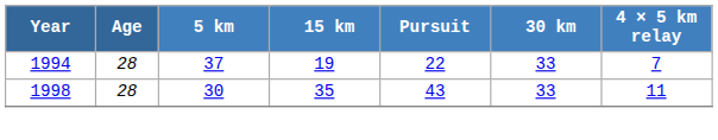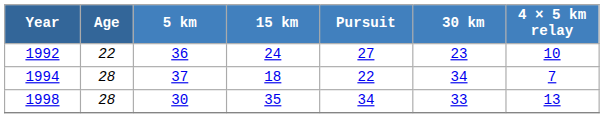+ row: 1992 | 22 | 36 | 24 | 27 | 23 | 10
1994 | 15 km: 19 -> 18
1994 | 30 km: 33 -> 34
1998 | Pursuit: 43 -> 34
1998 | 4 × 5 km relay: 11 -> 13
